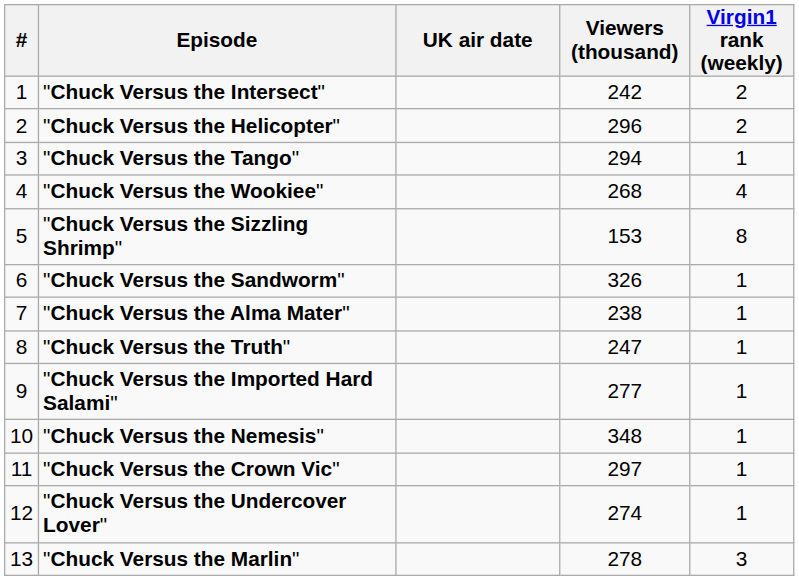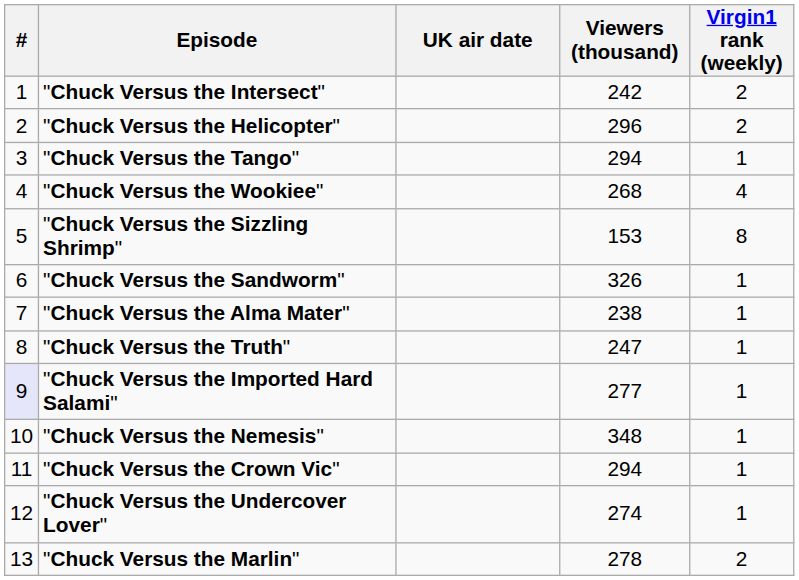"Chuck Versus the Imported Hard Salami" | #: no background -> lavender background
"Chuck Versus the Crown Vic" | Viewers (thousand): 297 -> 294
"Chuck Versus the Marlin" | Virgin1 rank (weekly): 3 -> 2
